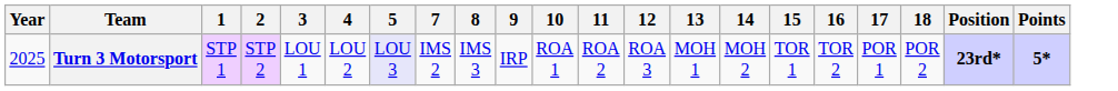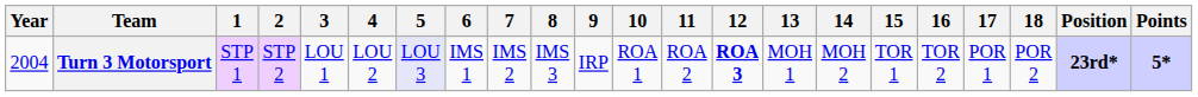+ column: 6 | IMS 1
Turn 3 Motorsport | Year: 2025 -> 2004
Turn 3 Motorsport | 12: normal -> bold
